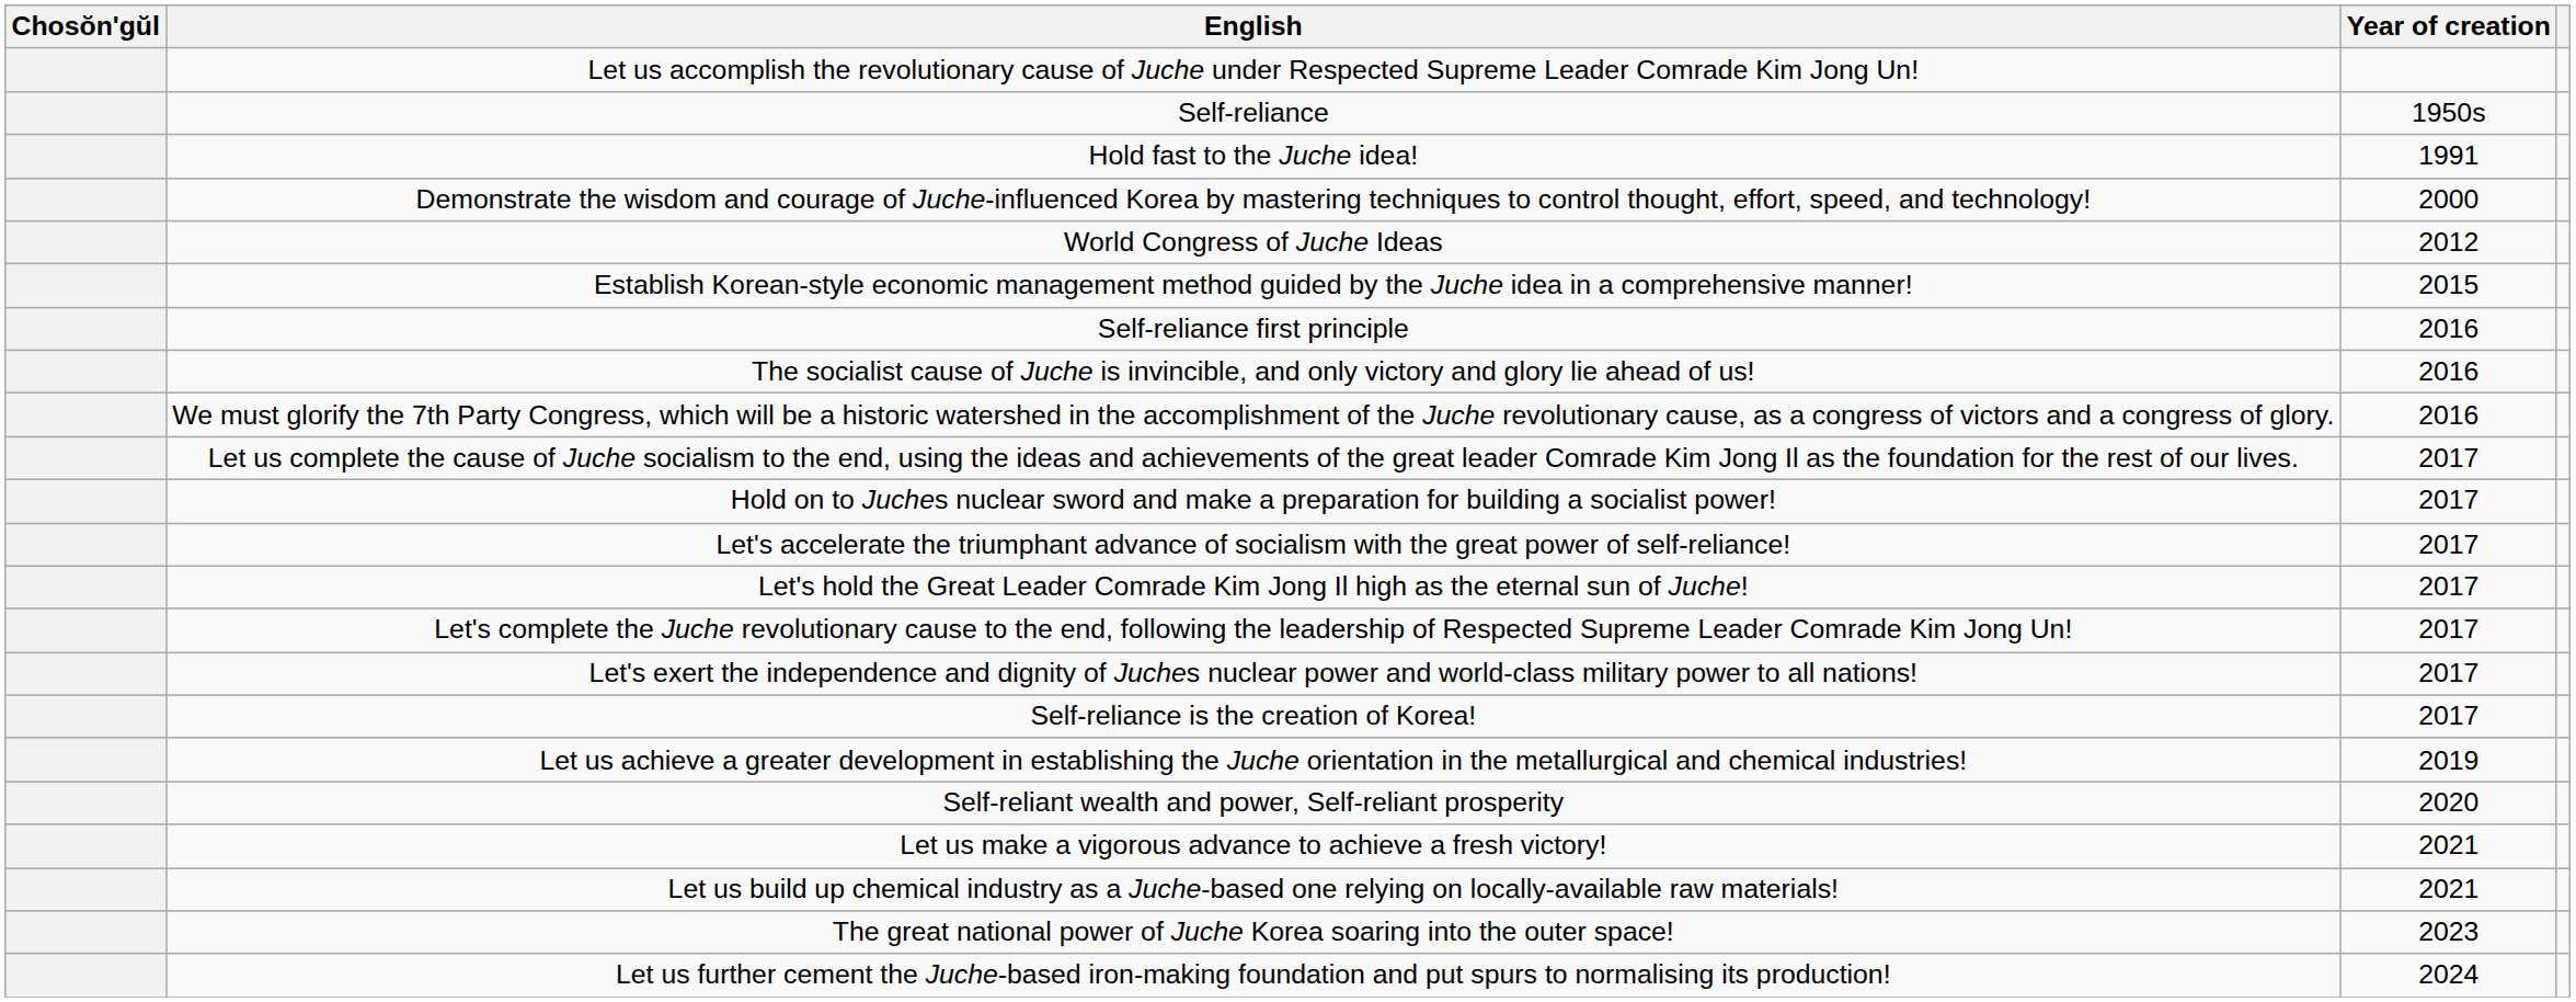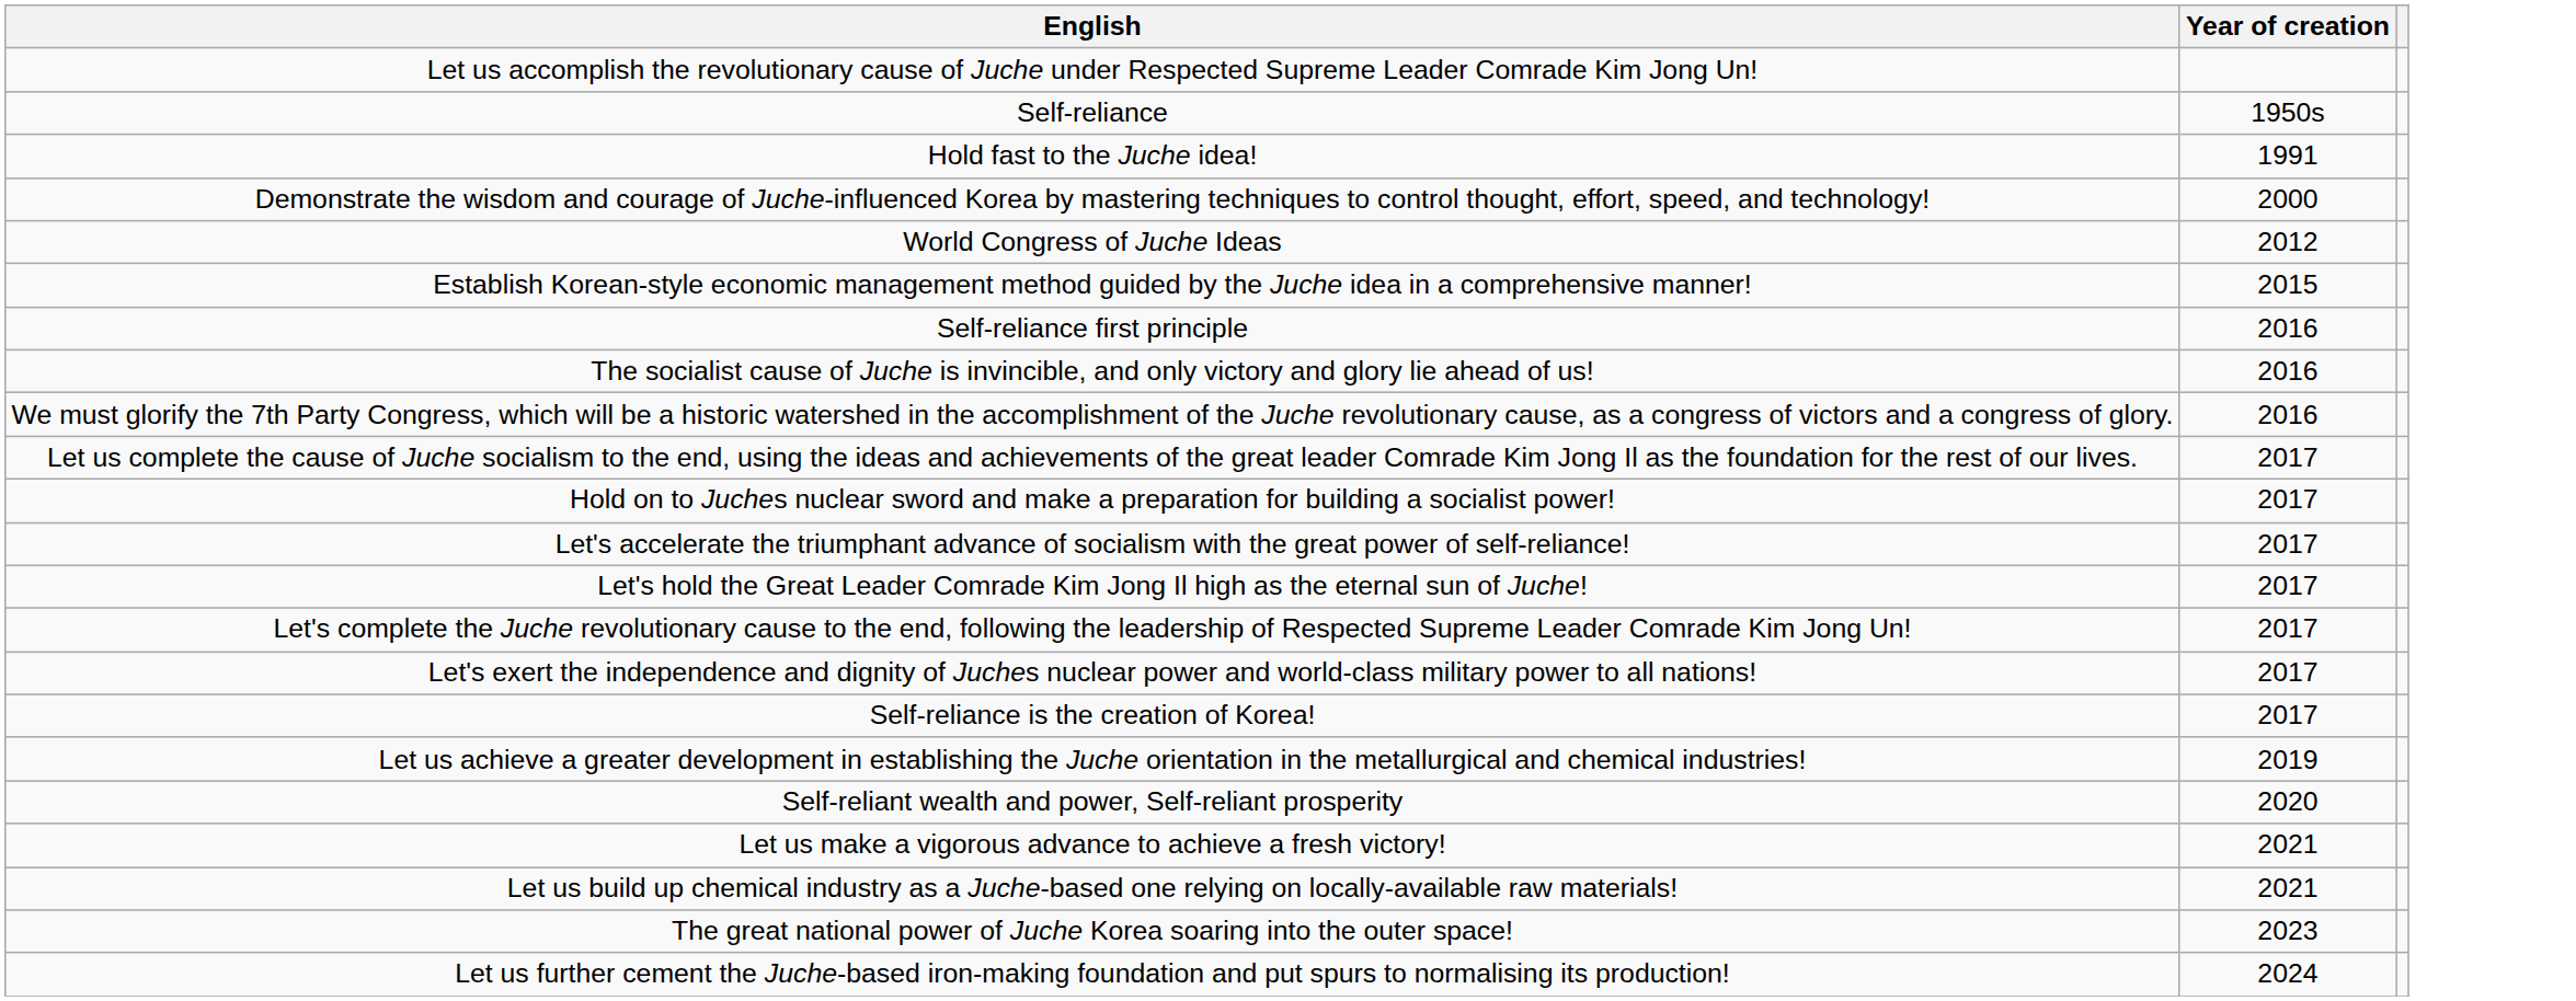- column: Chosŏn'gŭl
